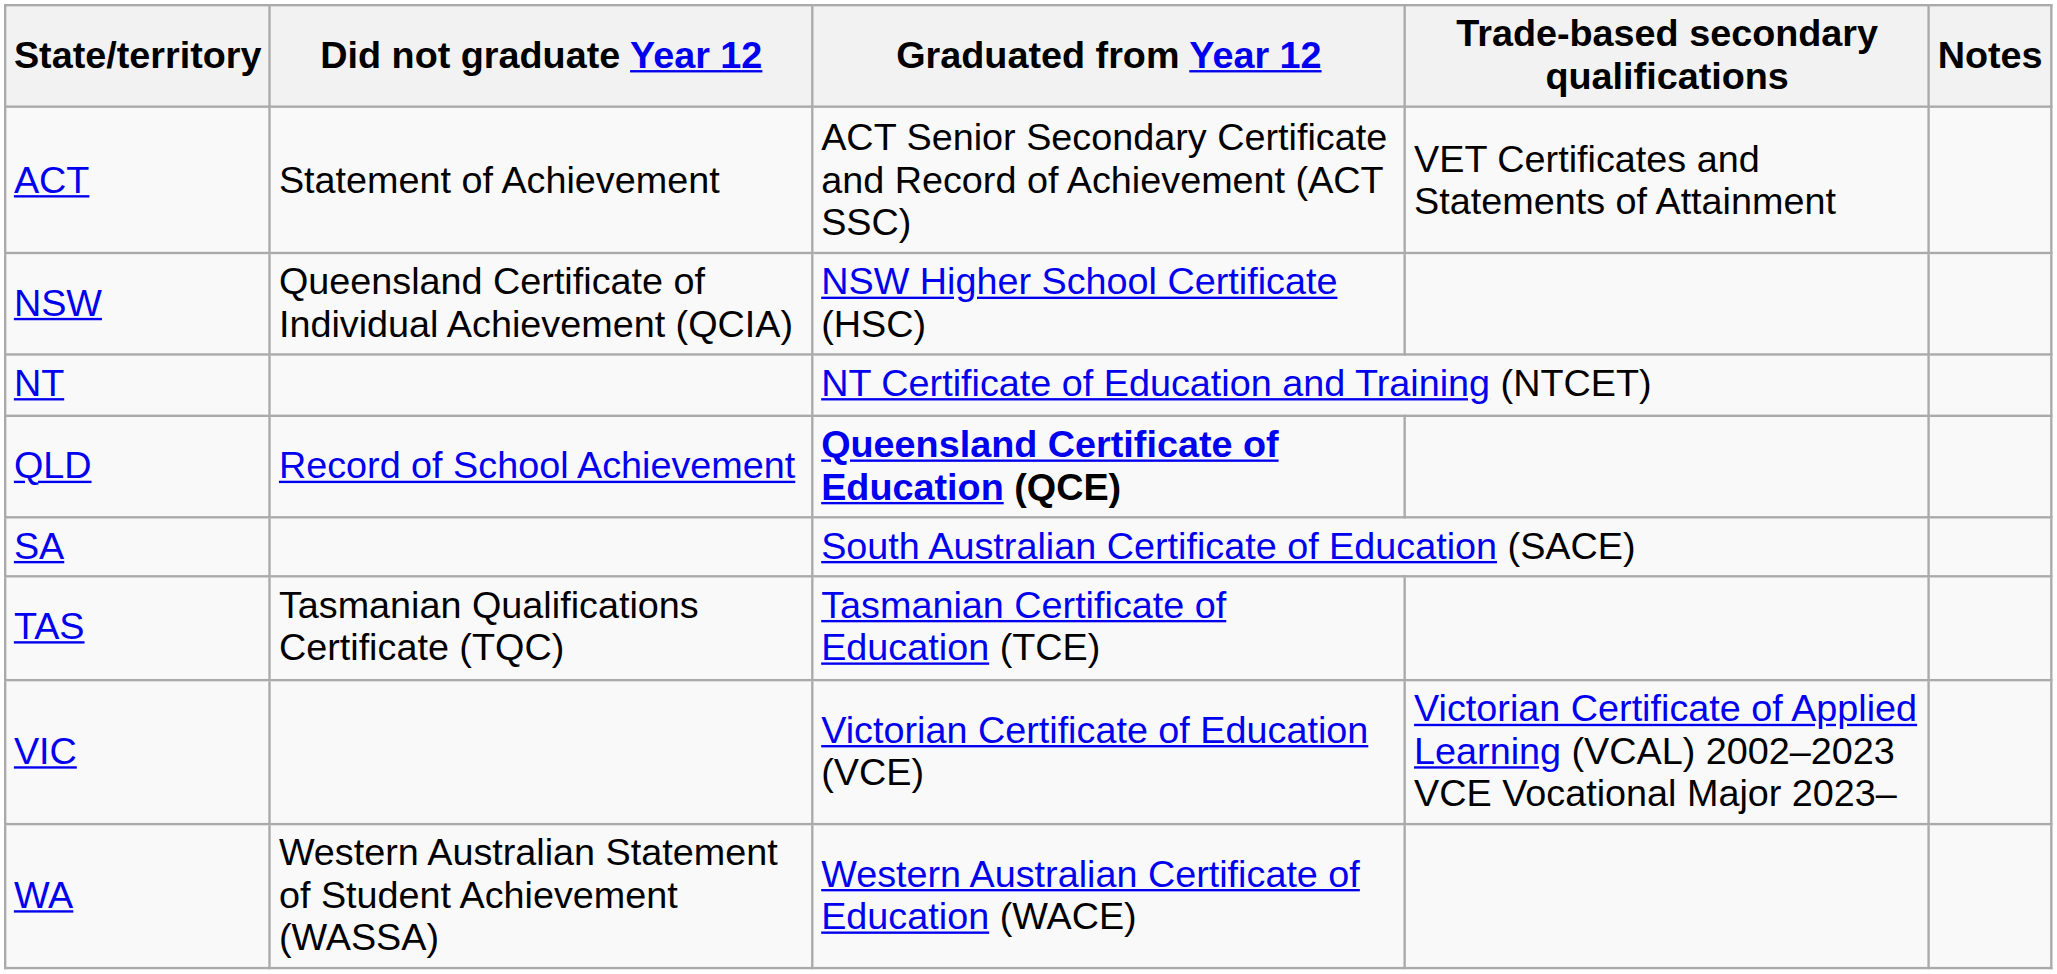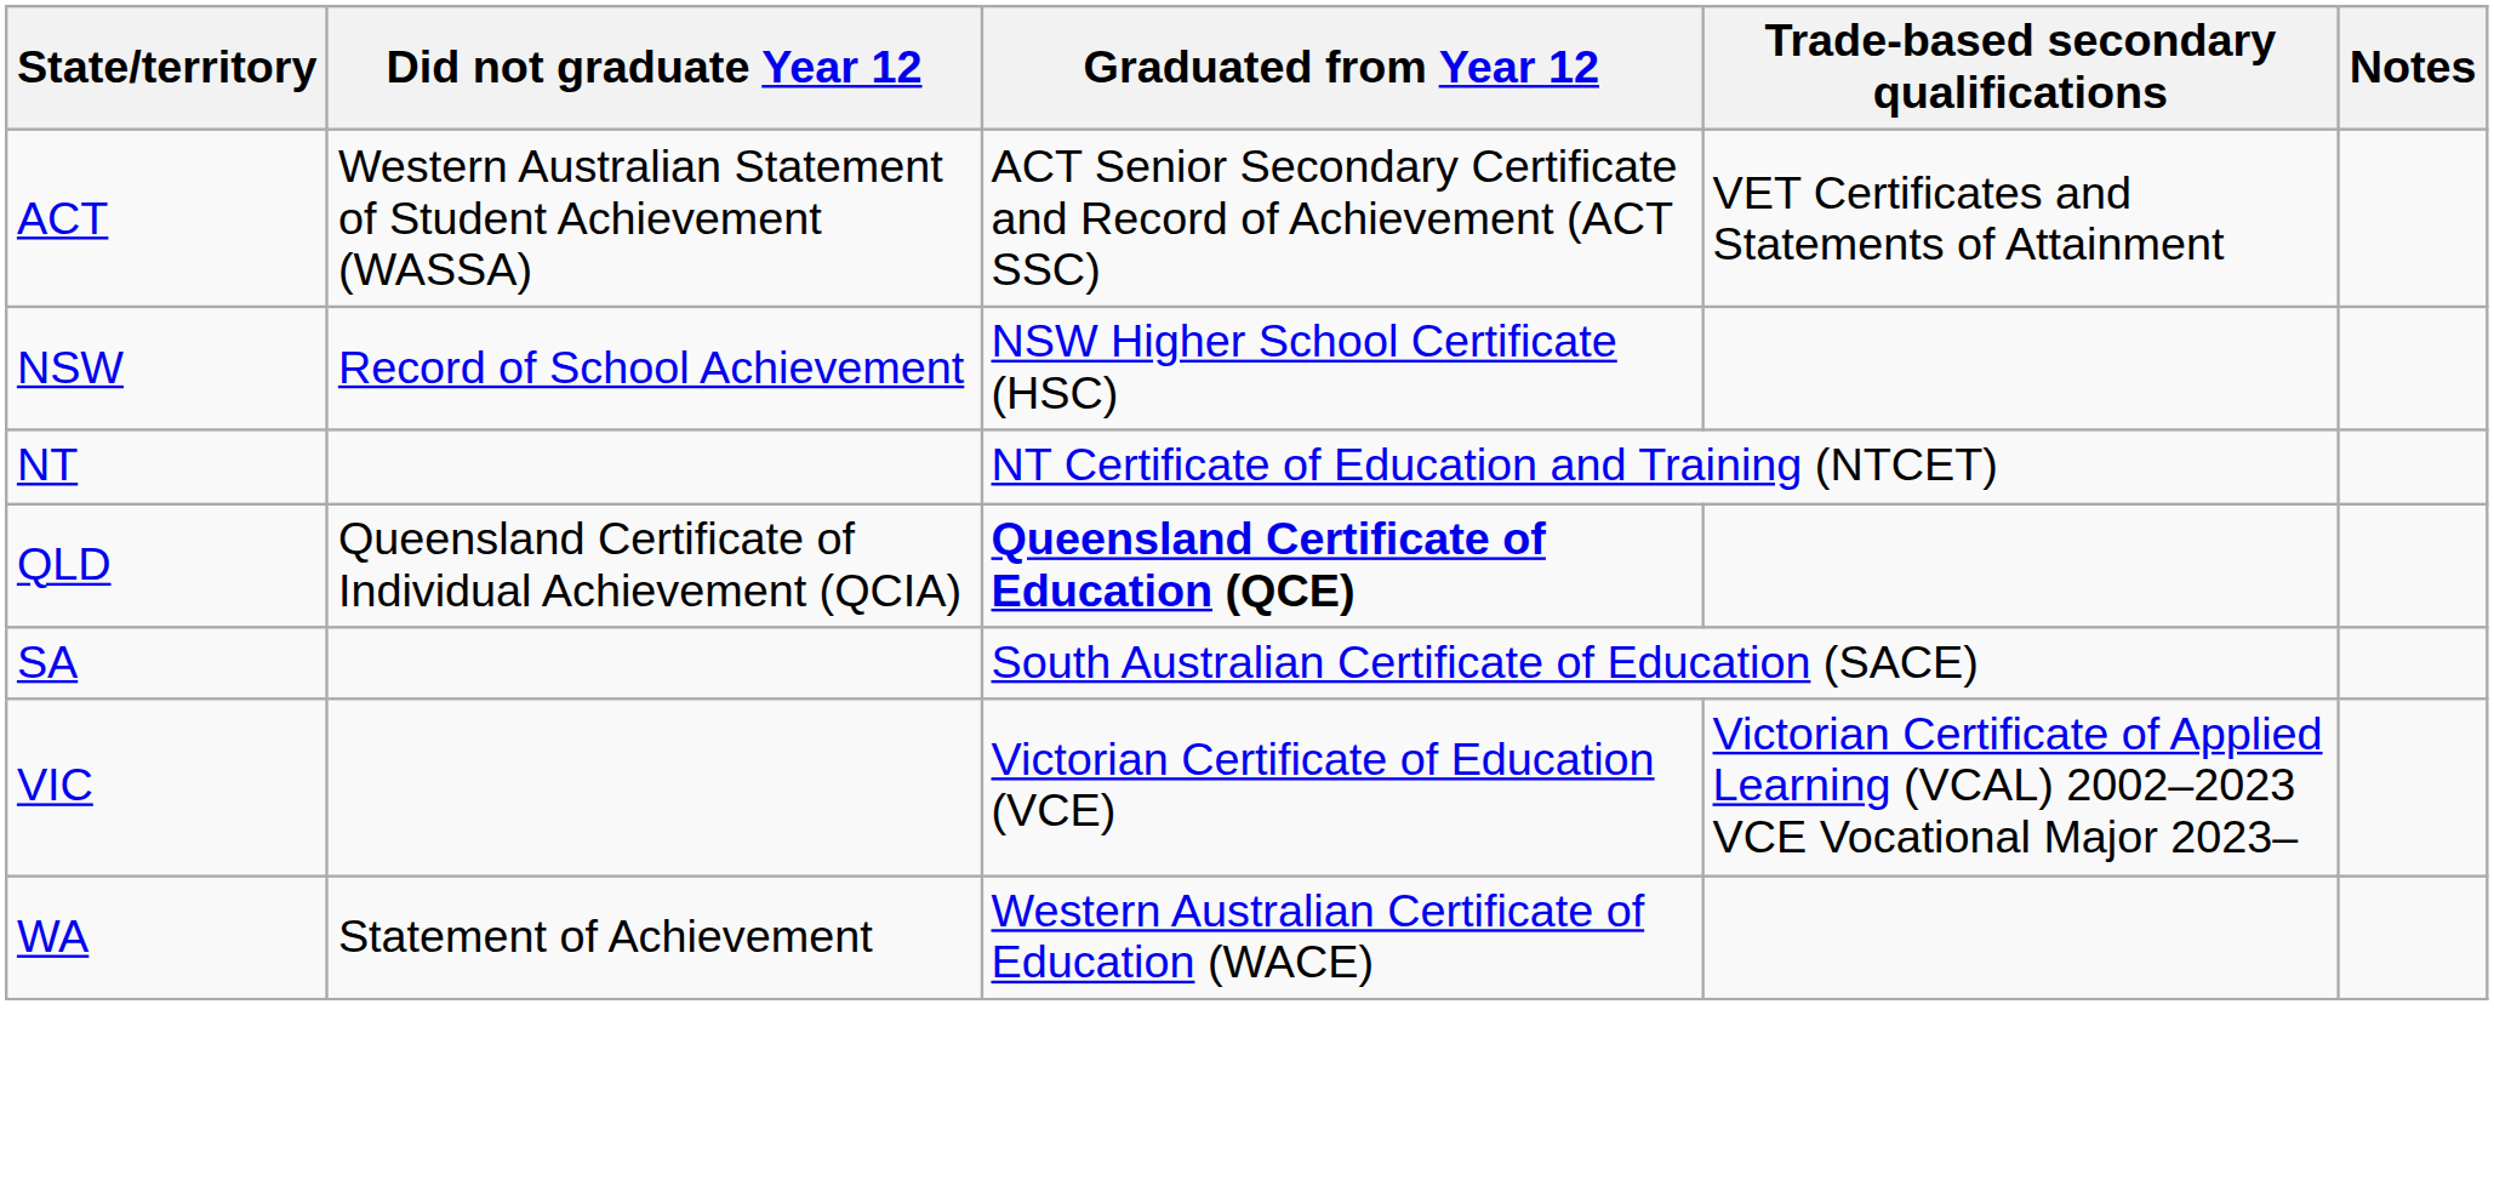ACT | Did not graduate Year 12: Statement of Achievement -> Western Australian Statement of Student Achievement (WASSA)
NSW | Did not graduate Year 12: Queensland Certificate of Individual Achievement (QCIA) -> Record of School Achievement
QLD | Did not graduate Year 12: Record of School Achievement -> Queensland Certificate of Individual Achievement (QCIA)
- row: TAS | Tasmanian Qualifications Certificate (TQC) | Tasmanian Certificate of Education (TCE)
WA | Did not graduate Year 12: Western Australian Statement of Student Achievement (WASSA) -> Statement of Achievement
